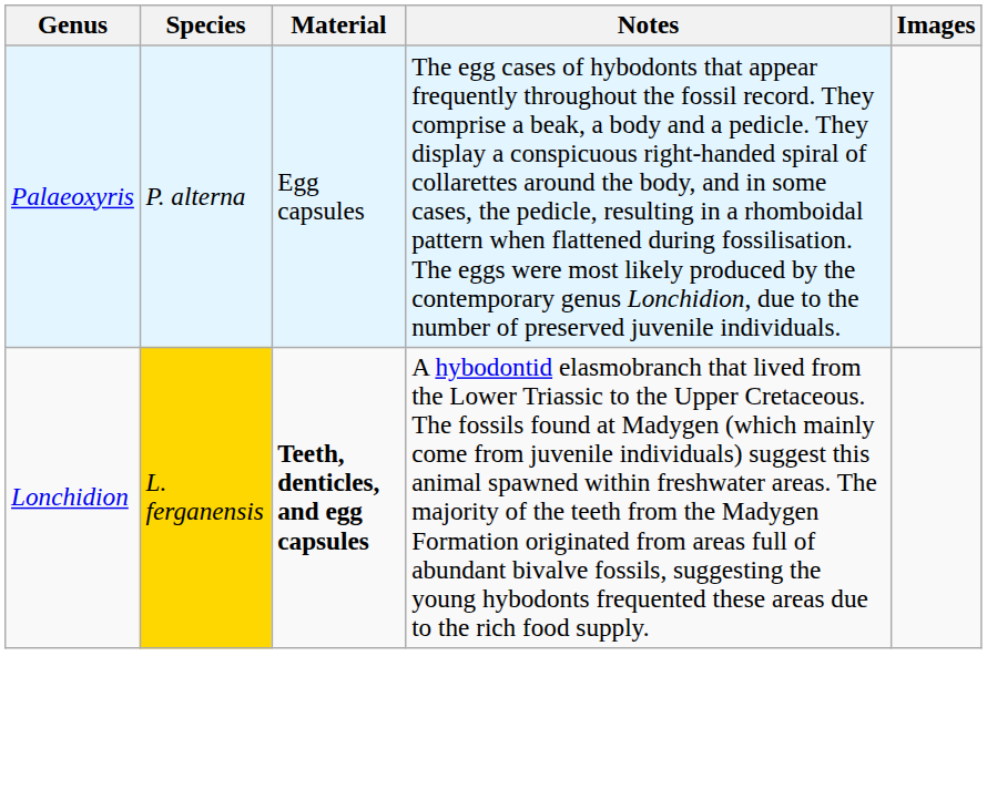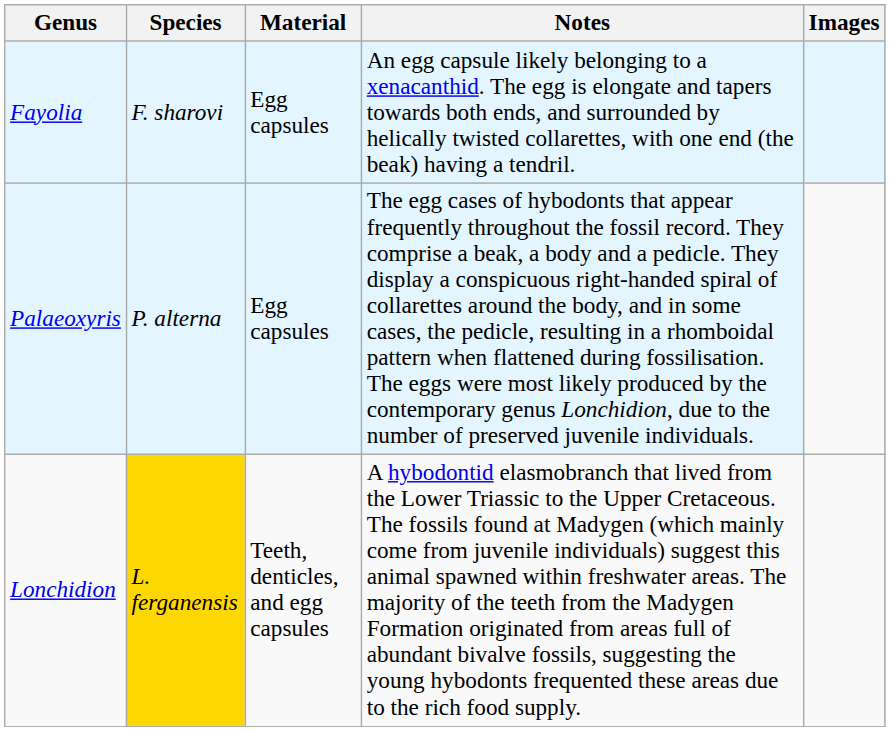+ row: Fayolia | F. sharovi | Egg capsules | An egg capsule likely belonging to a xenacanthid. The egg is elongate and tapers towards both ends, and surrounded by helically twisted collarettes, with one end (the beak) having a tendril.
Lonchidion | Material: bold -> normal
